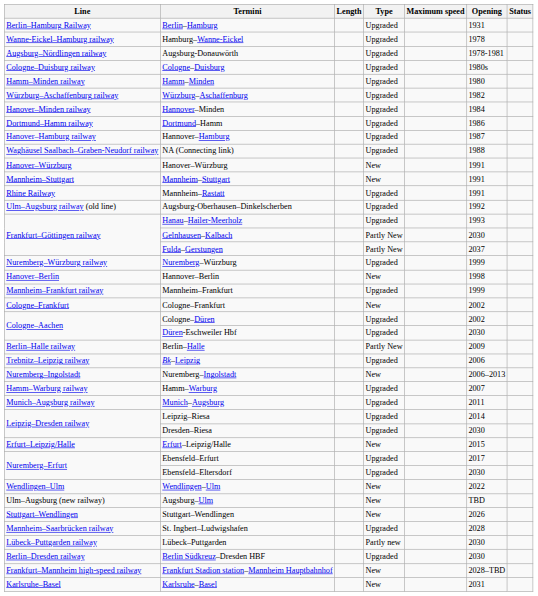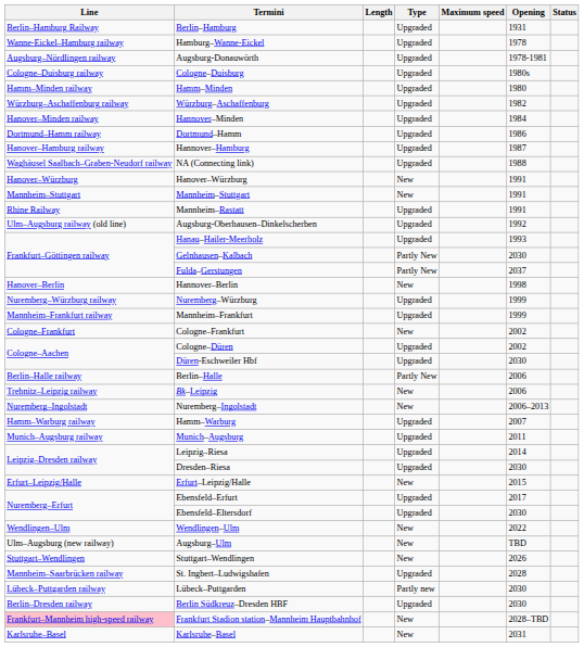rows swapped: Hannover–Berlin <-> Nuremberg–Würzburg
Berlin–Halle | Opening: 2009 -> 2006
Bk–Leipzig | Type: Upgraded -> New
Frankfurt Stadion station–Mannheim Hauptbahnhof | Line: no background -> pink background
